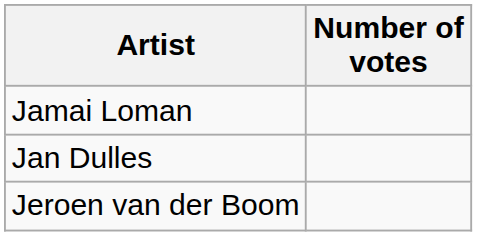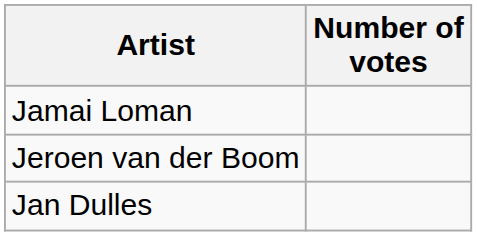rows swapped: Jan Dulles <-> Jeroen van der Boom
